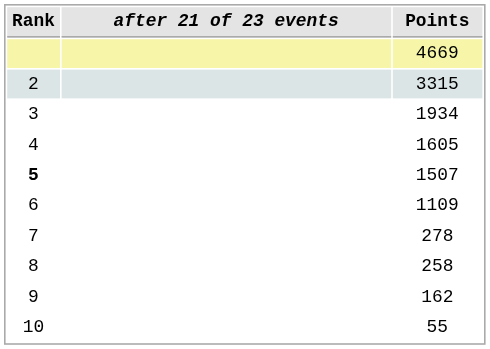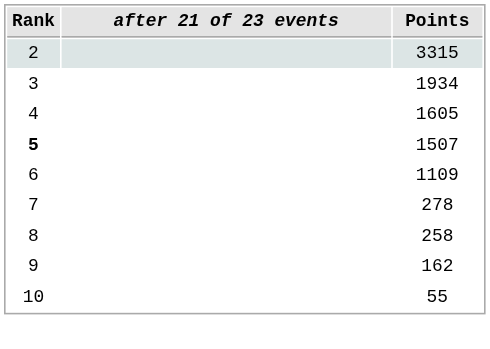- row: 4669
